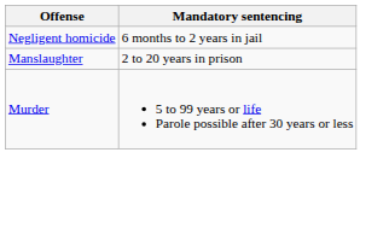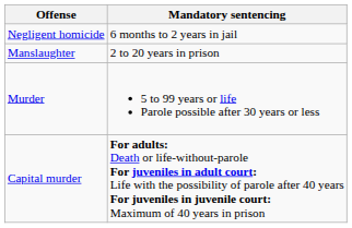+ row: Capital murder | For adults: Death or life-without-parole For juveniles in adult court: Life with the possibility of parole after 40 years For juveniles in juvenile court: Maximum of 40 years in prison
